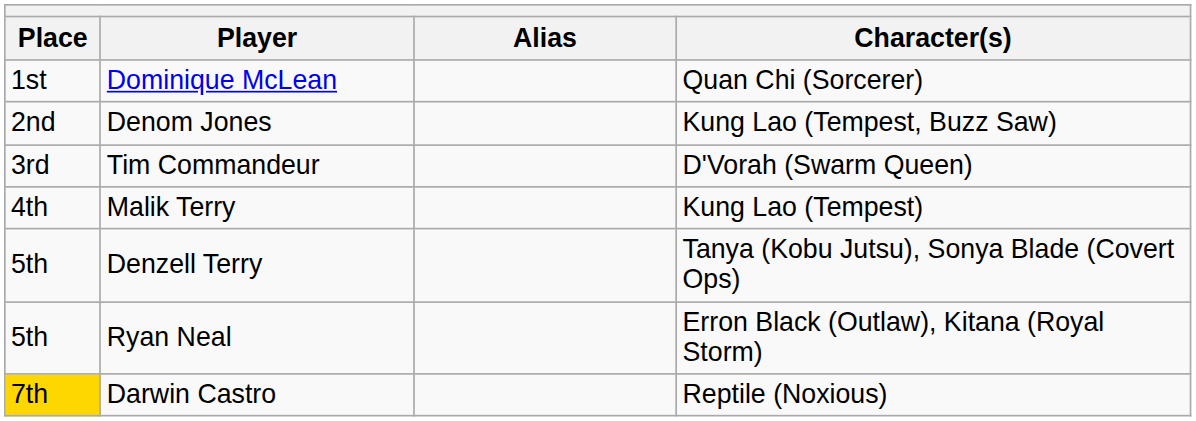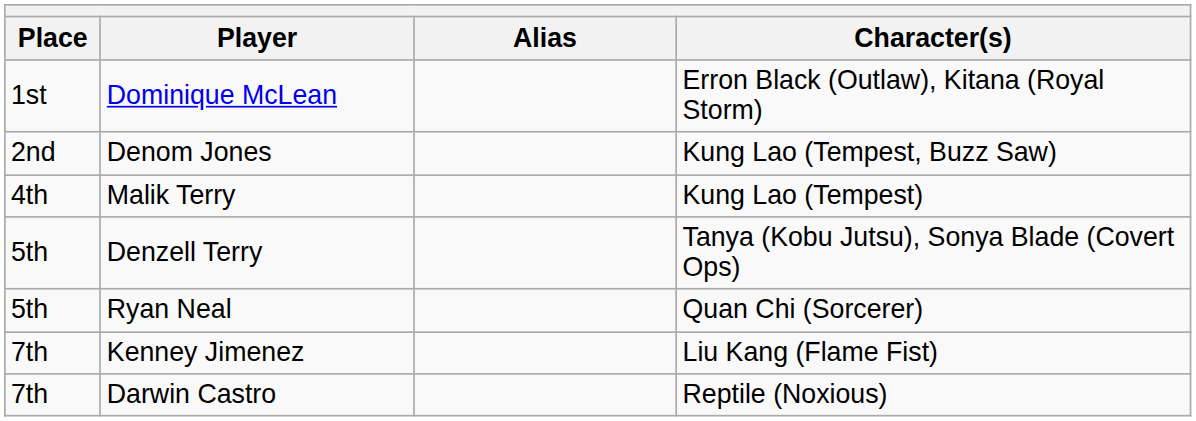Dominique McLean | Character(s): Quan Chi (Sorcerer) -> Erron Black (Outlaw), Kitana (Royal Storm)
- row: 3rd | Tim Commandeur | D'Vorah (Swarm Queen)
Ryan Neal | Character(s): Erron Black (Outlaw), Kitana (Royal Storm) -> Quan Chi (Sorcerer)
+ row: 7th | Kenney Jimenez | Liu Kang (Flame Fist)
Darwin Castro | Place: gold background -> no background
